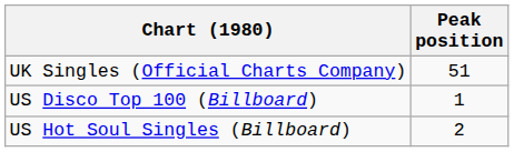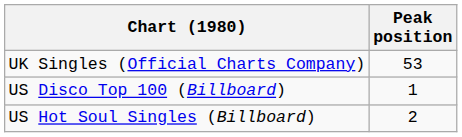UK Singles (Official Charts Company) | Peak position: 51 -> 53
